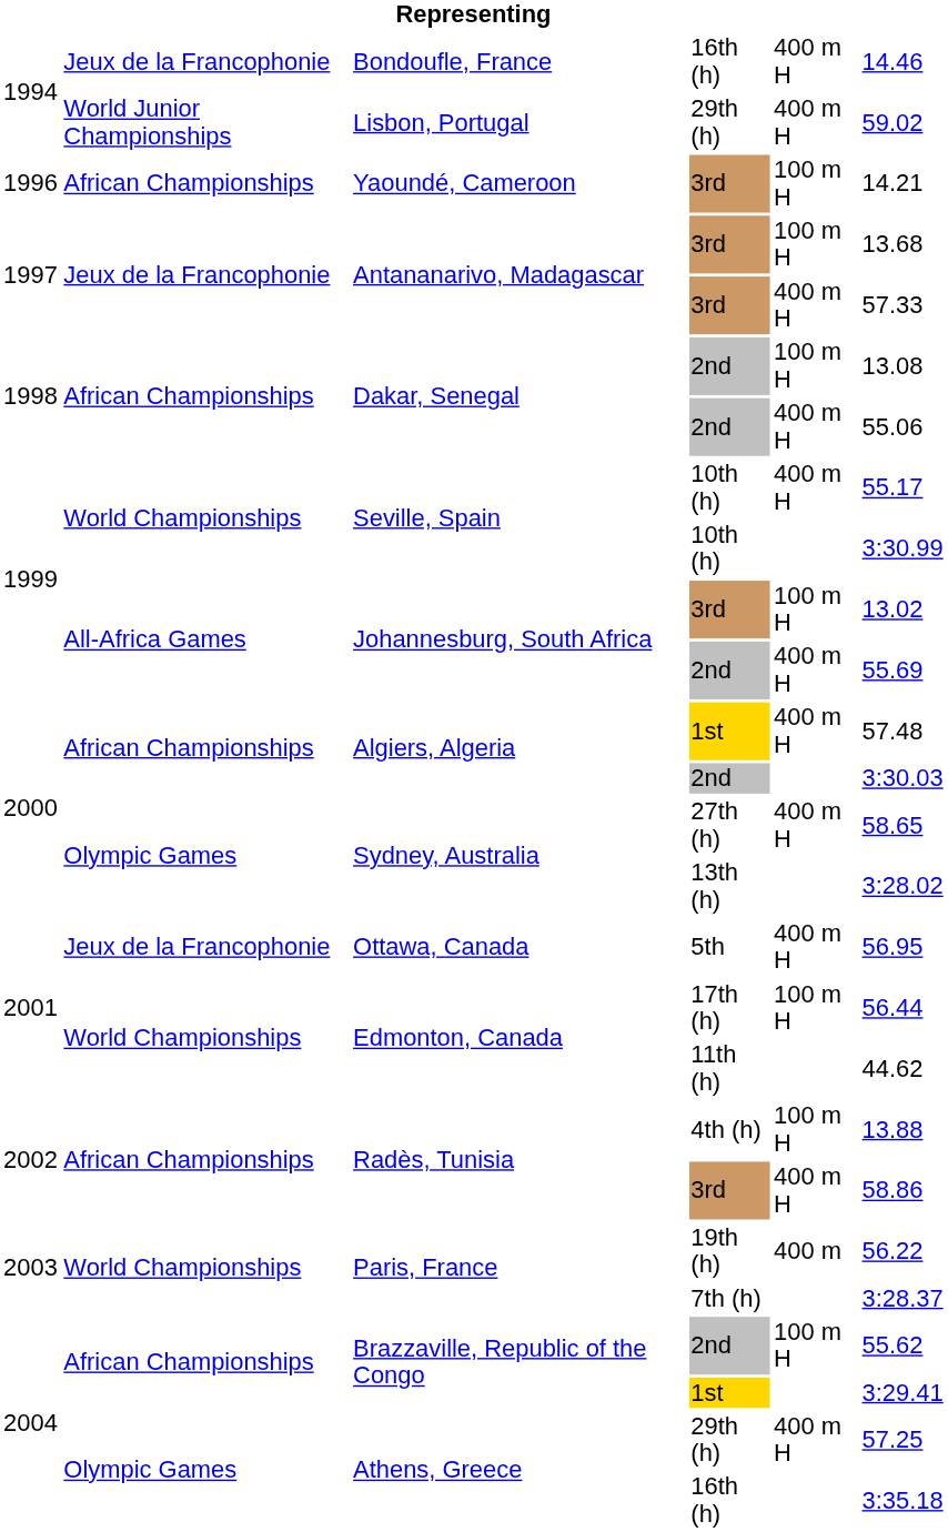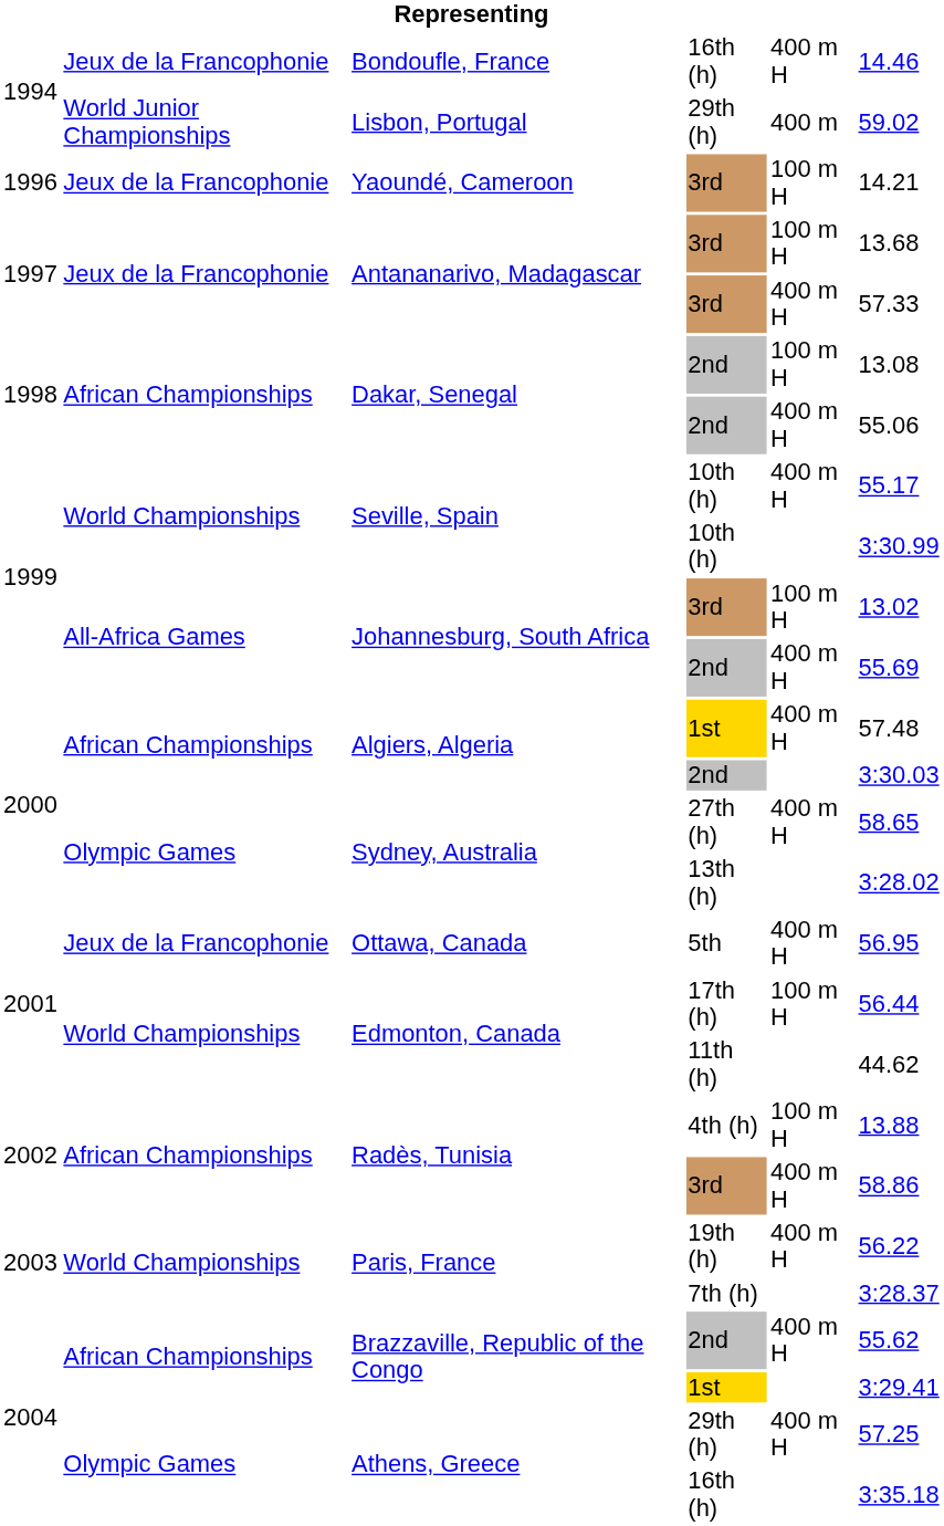Lisbon, Portugal | column 5: 400 m H -> 400 m
Yaoundé, Cameroon | column 2: African Championships -> Jeux de la Francophonie
Paris, France / 19th (h) | column 5: 400 m -> 400 m H
Brazzaville, Republic of the Congo / 2nd | column 5: 100 m H -> 400 m H
